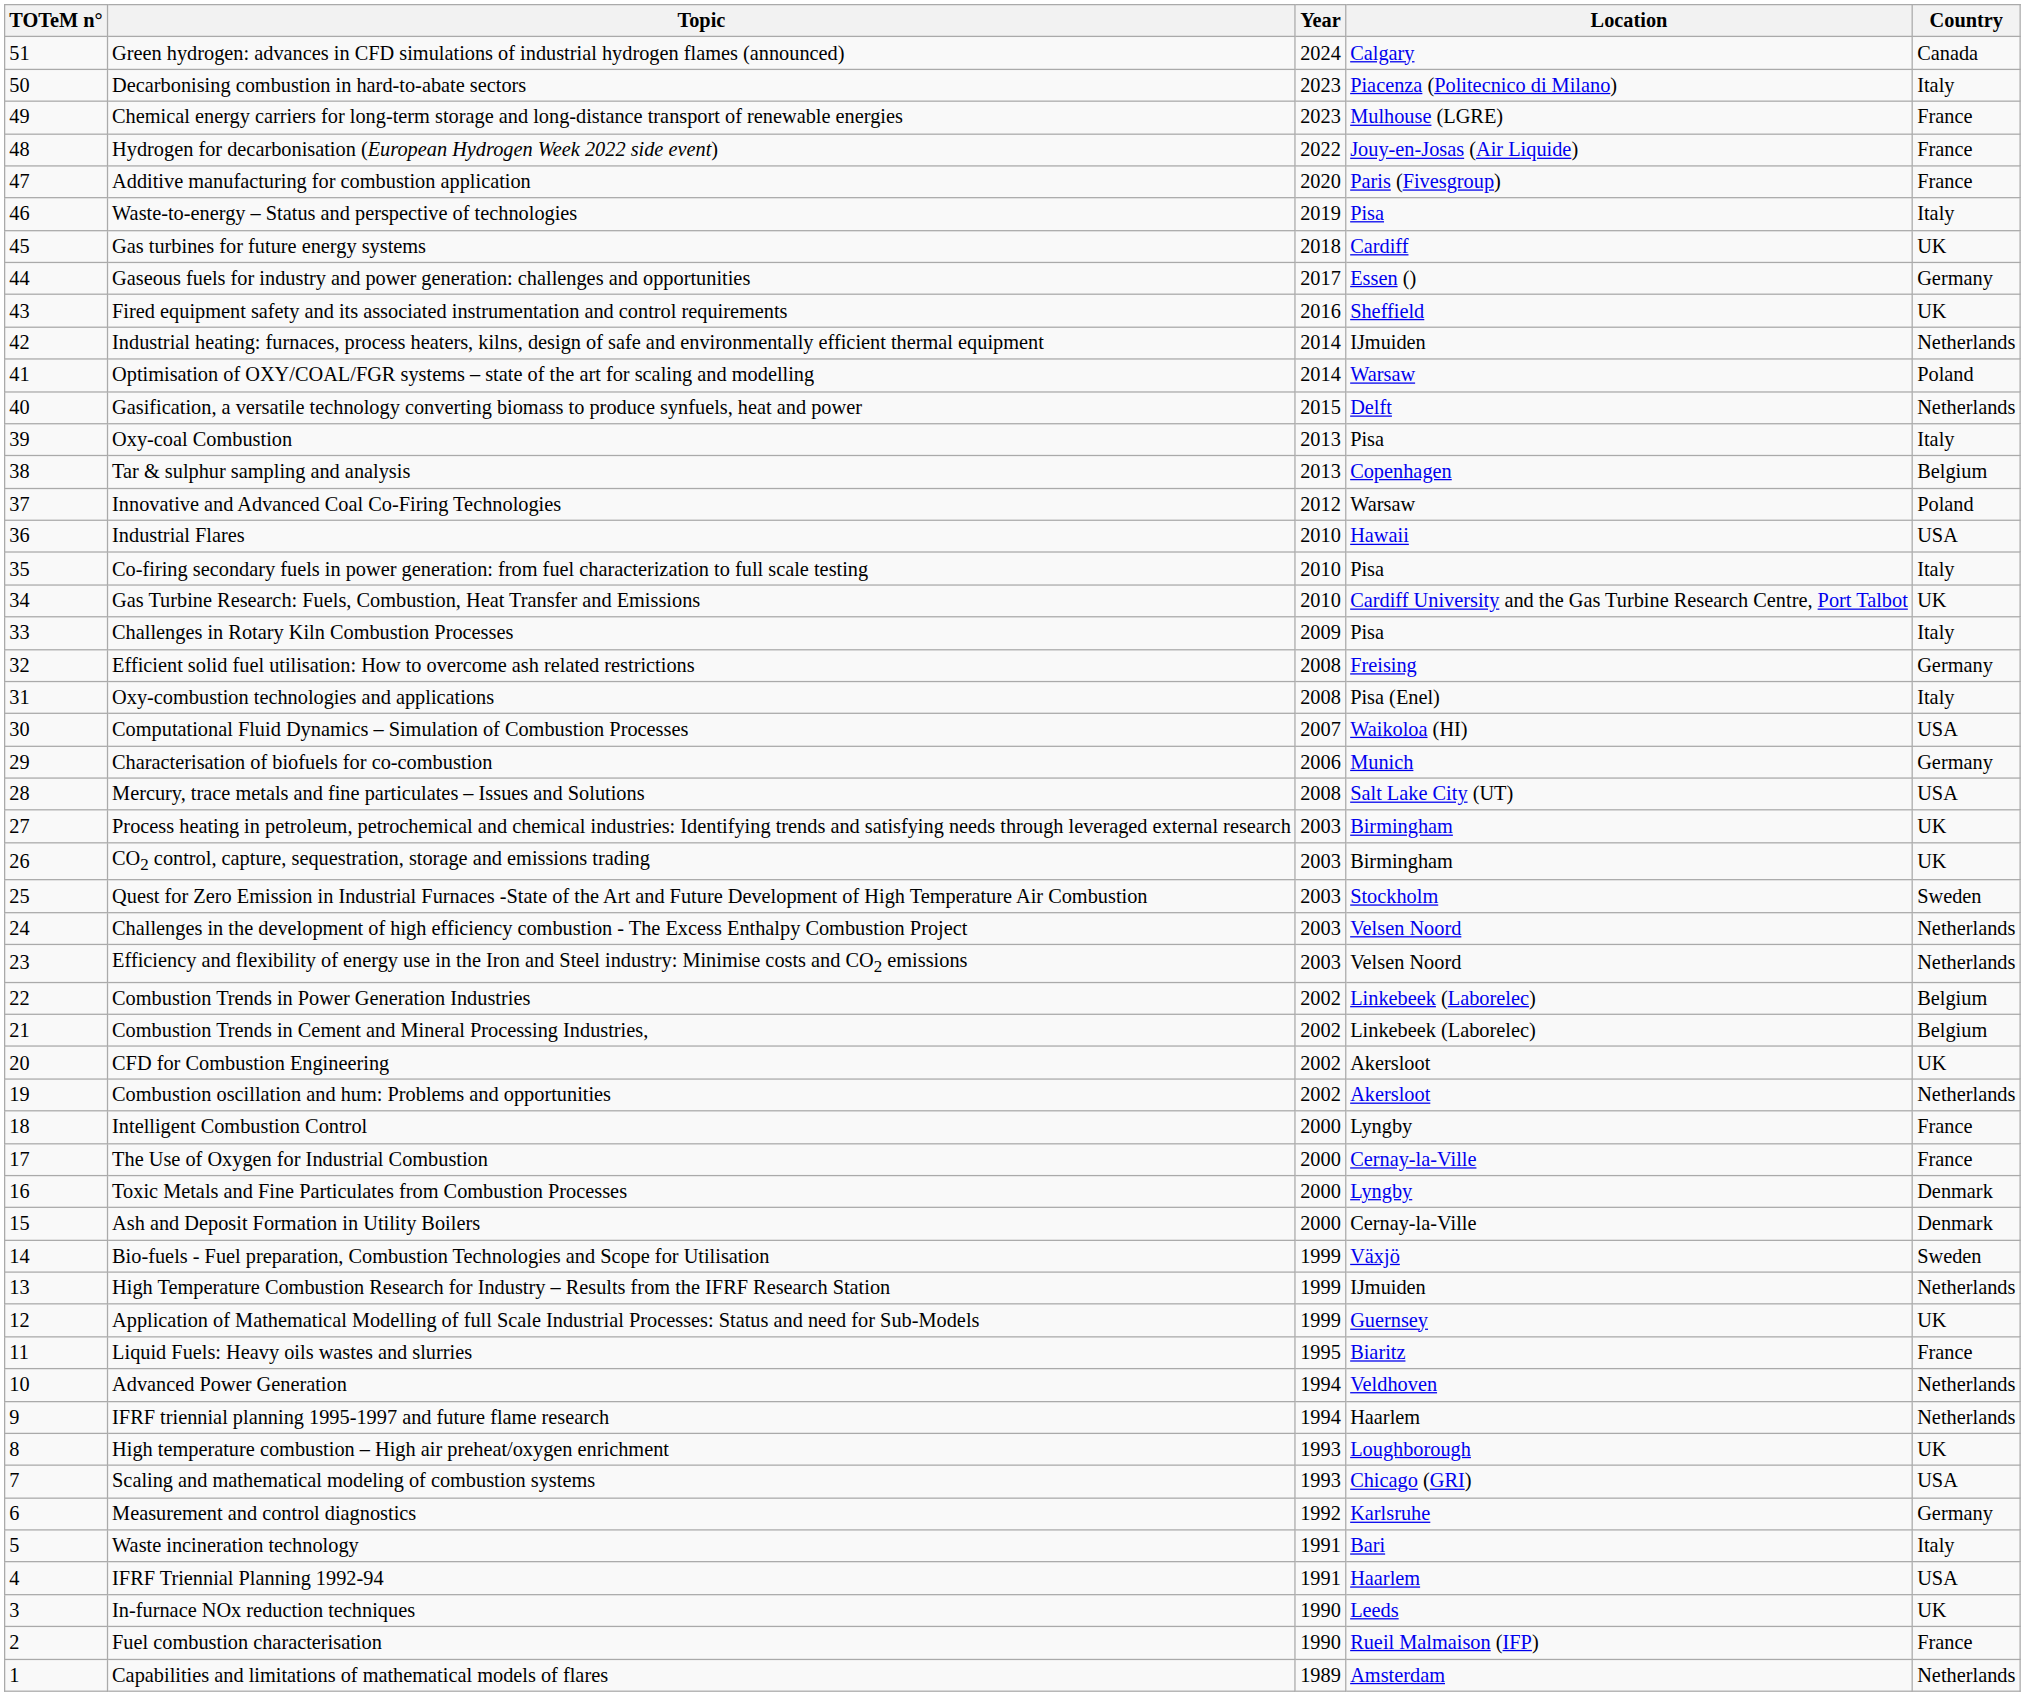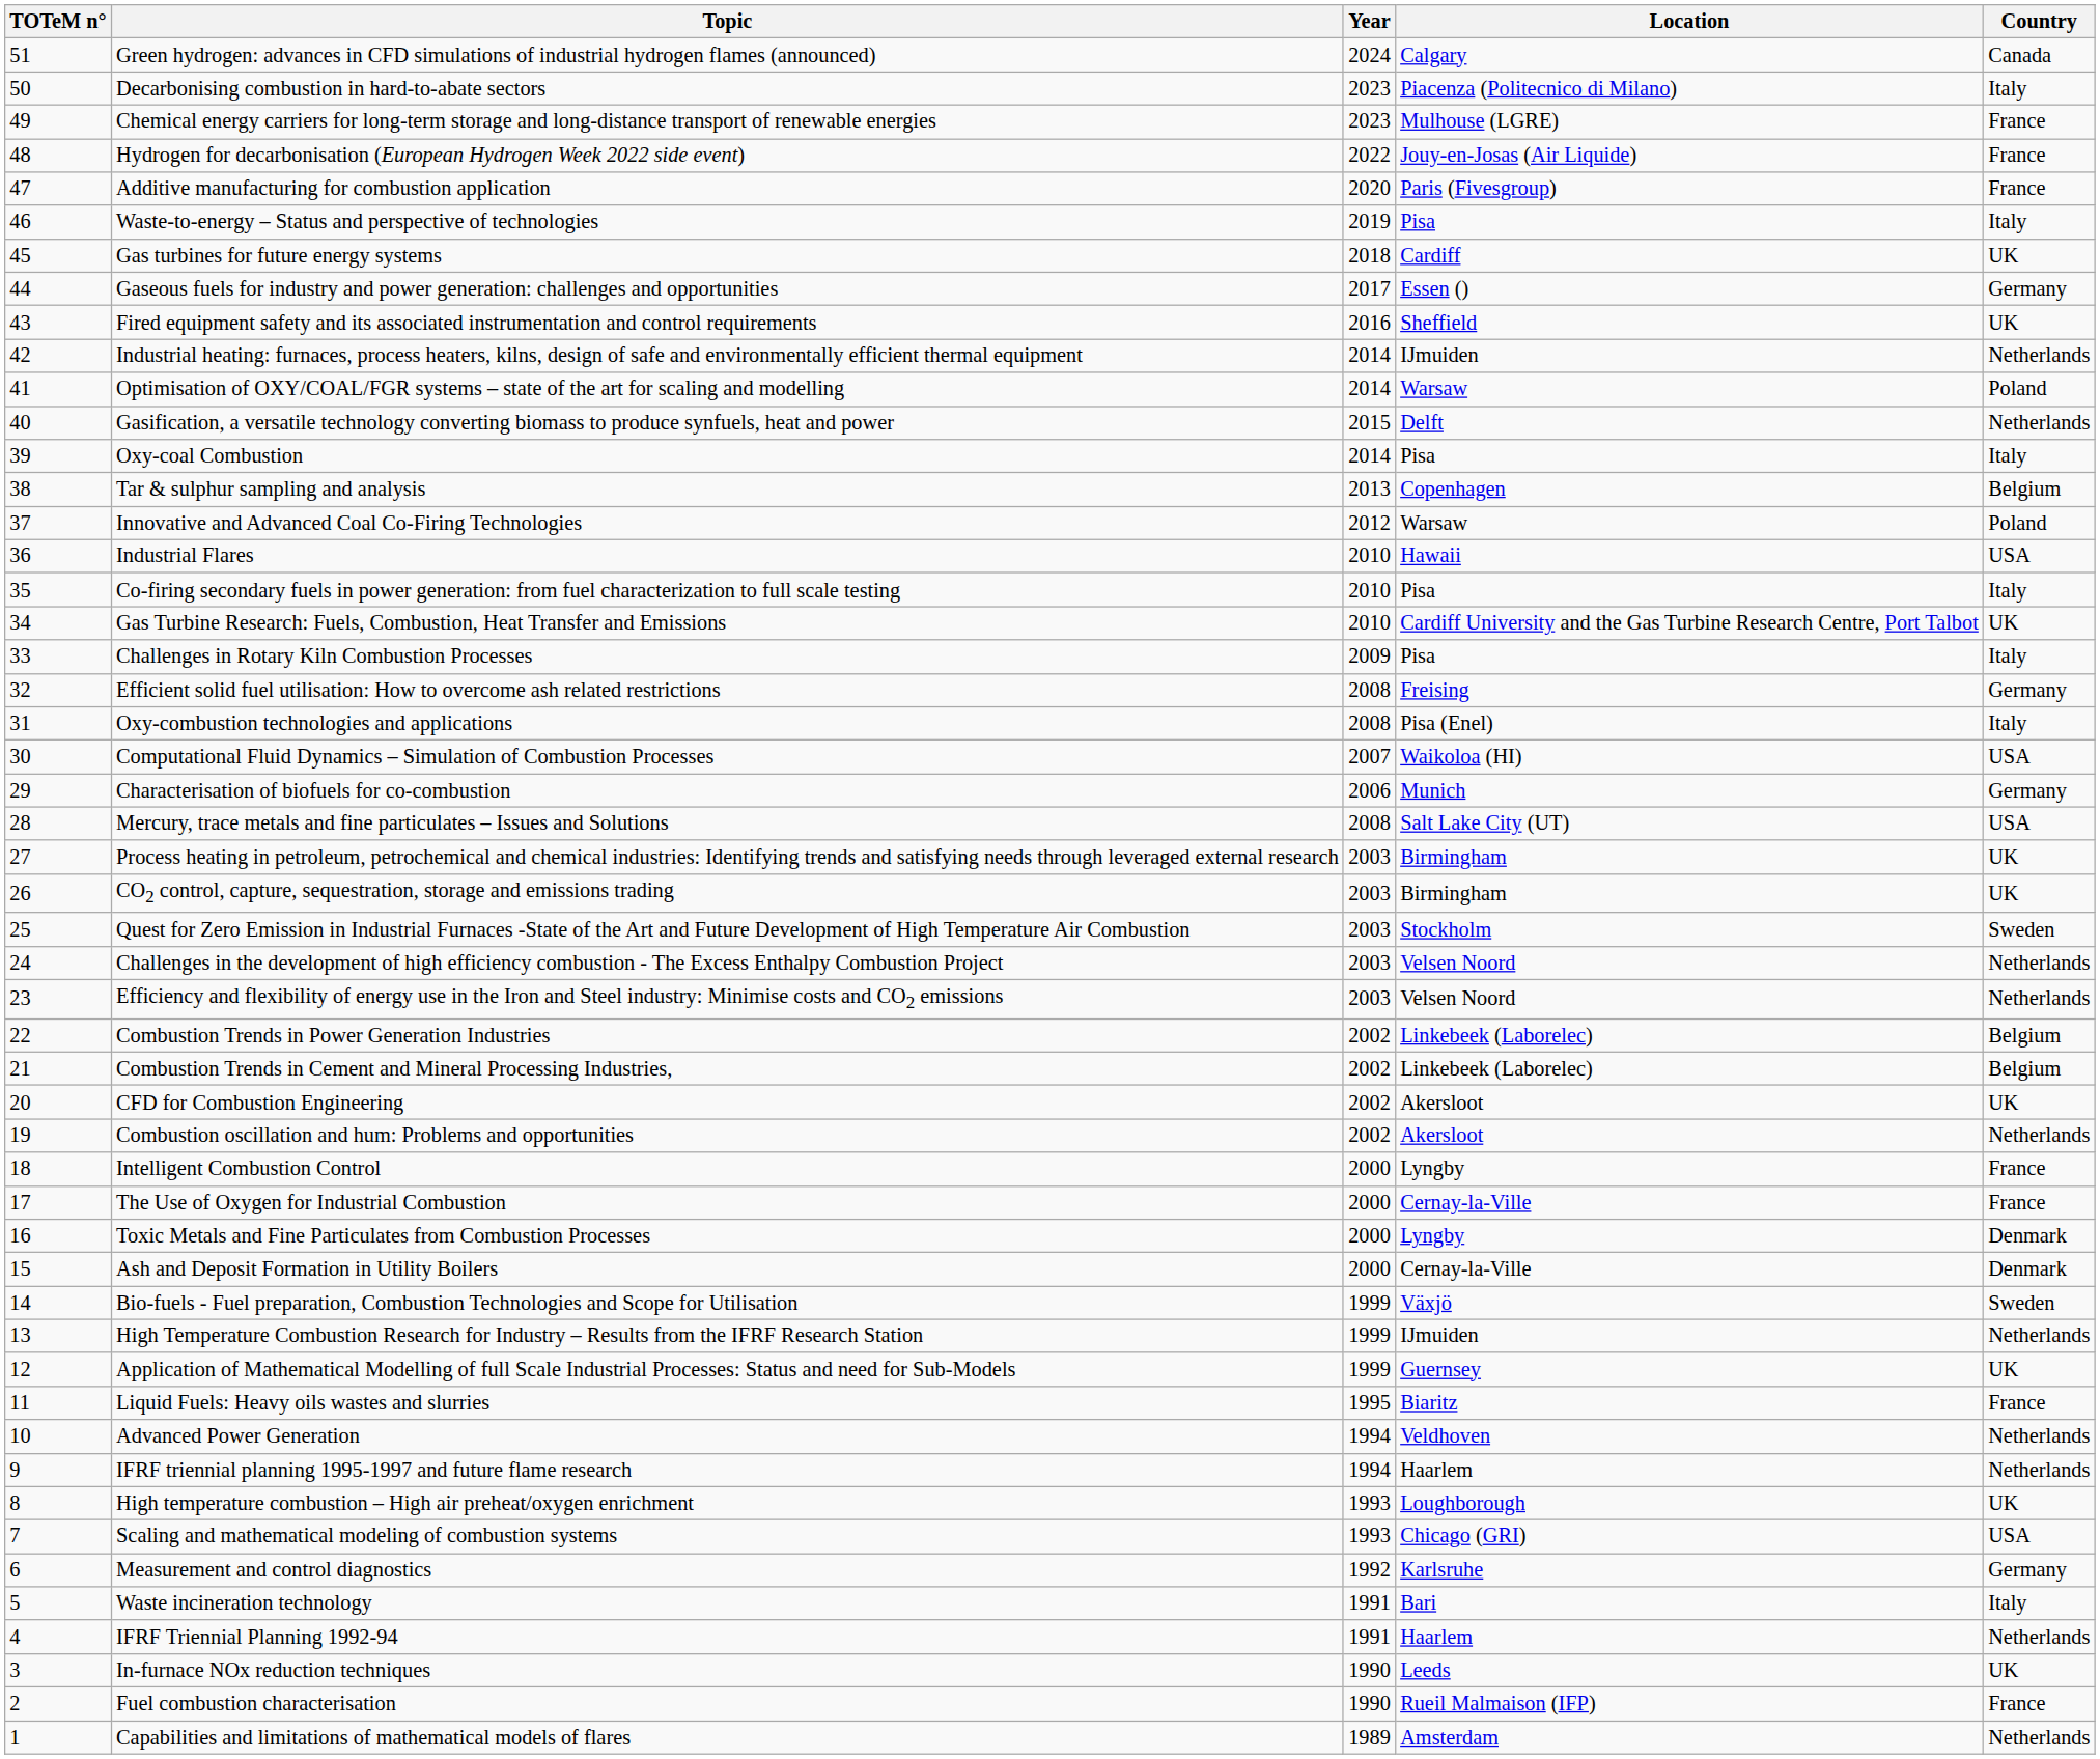Oxy-coal Combustion | Year: 2013 -> 2014
IFRF Triennial Planning 1992-94 | Country: USA -> Netherlands
